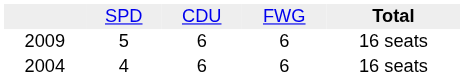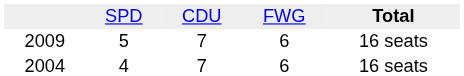2009 | column 3: 6 -> 7
2004 | column 3: 6 -> 7
